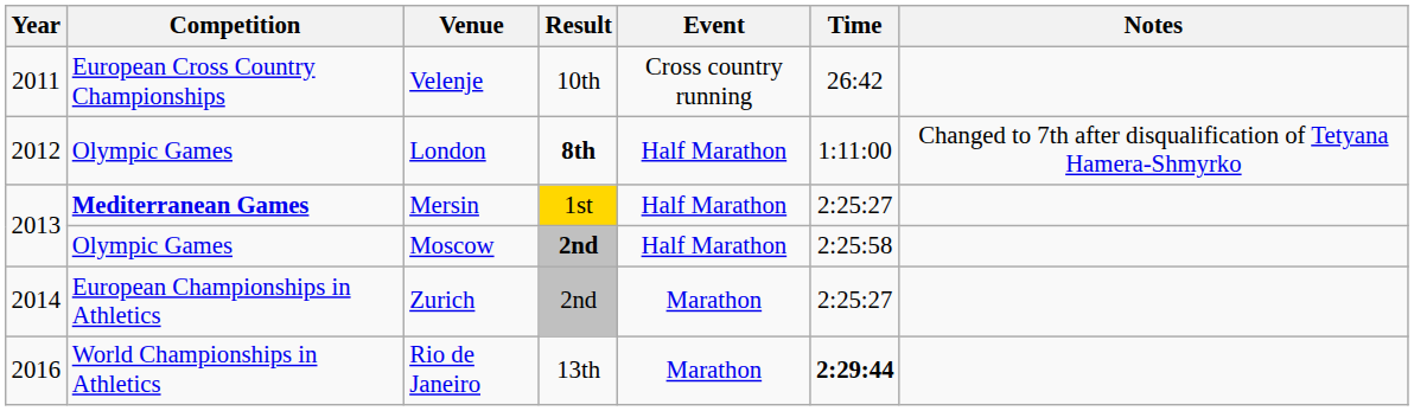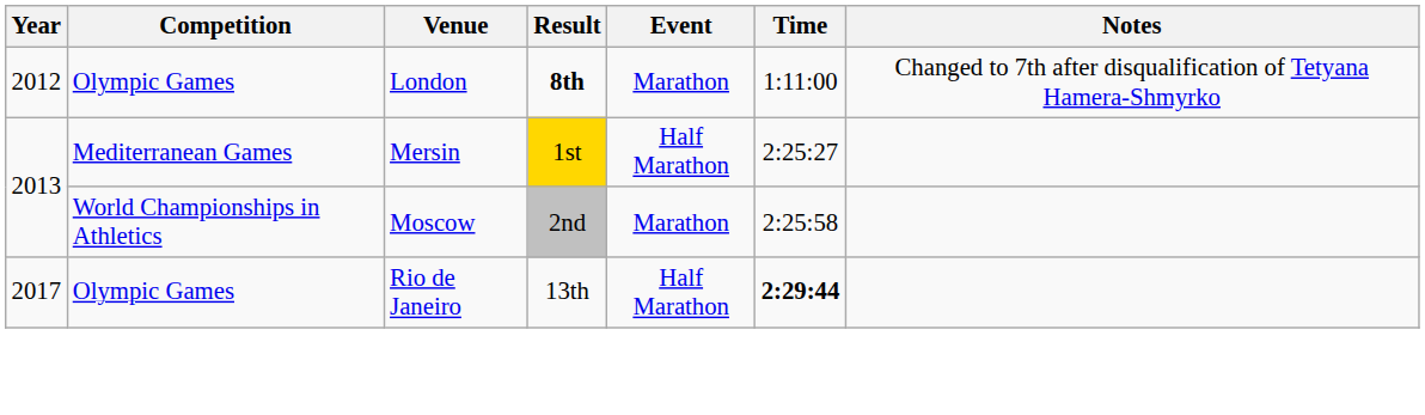- row: 2011 | European Cross Country Championships | Velenje | 10th | Cross country running | 26:42
London | Event: Half Marathon -> Marathon
Mersin | Competition: bold -> normal
Moscow | Competition: Olympic Games -> World Championships in Athletics
Moscow | Result: bold -> normal
Moscow | Event: Half Marathon -> Marathon
- row: 2014 | European Championships in Athletics | Zurich | 2nd | Marathon | 2:25:27
Rio de Janeiro | Year: 2016 -> 2017
Rio de Janeiro | Competition: World Championships in Athletics -> Olympic Games
Rio de Janeiro | Event: Marathon -> Half Marathon
